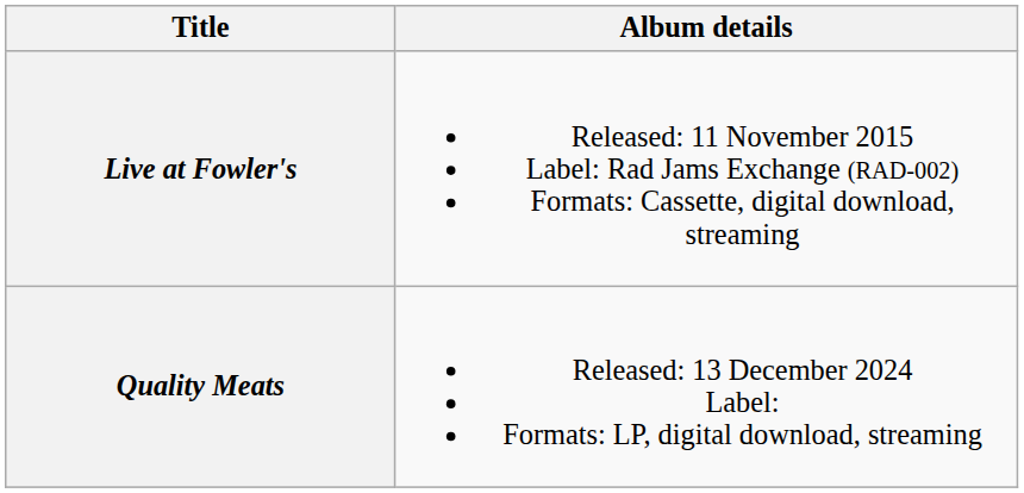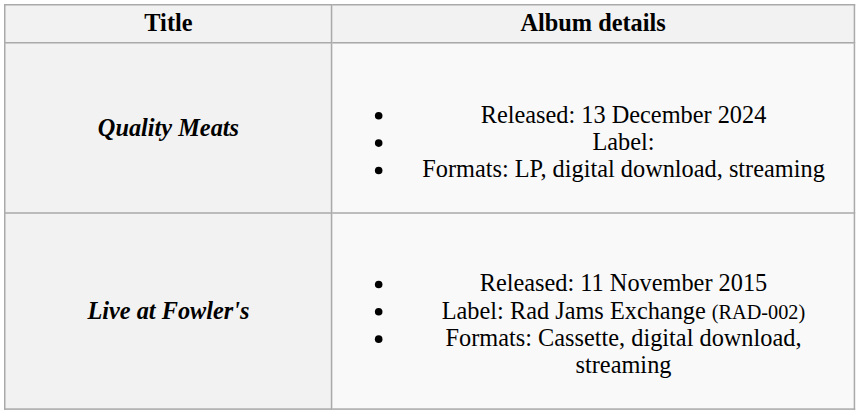rows swapped: Live at Fowler's <-> Quality Meats
